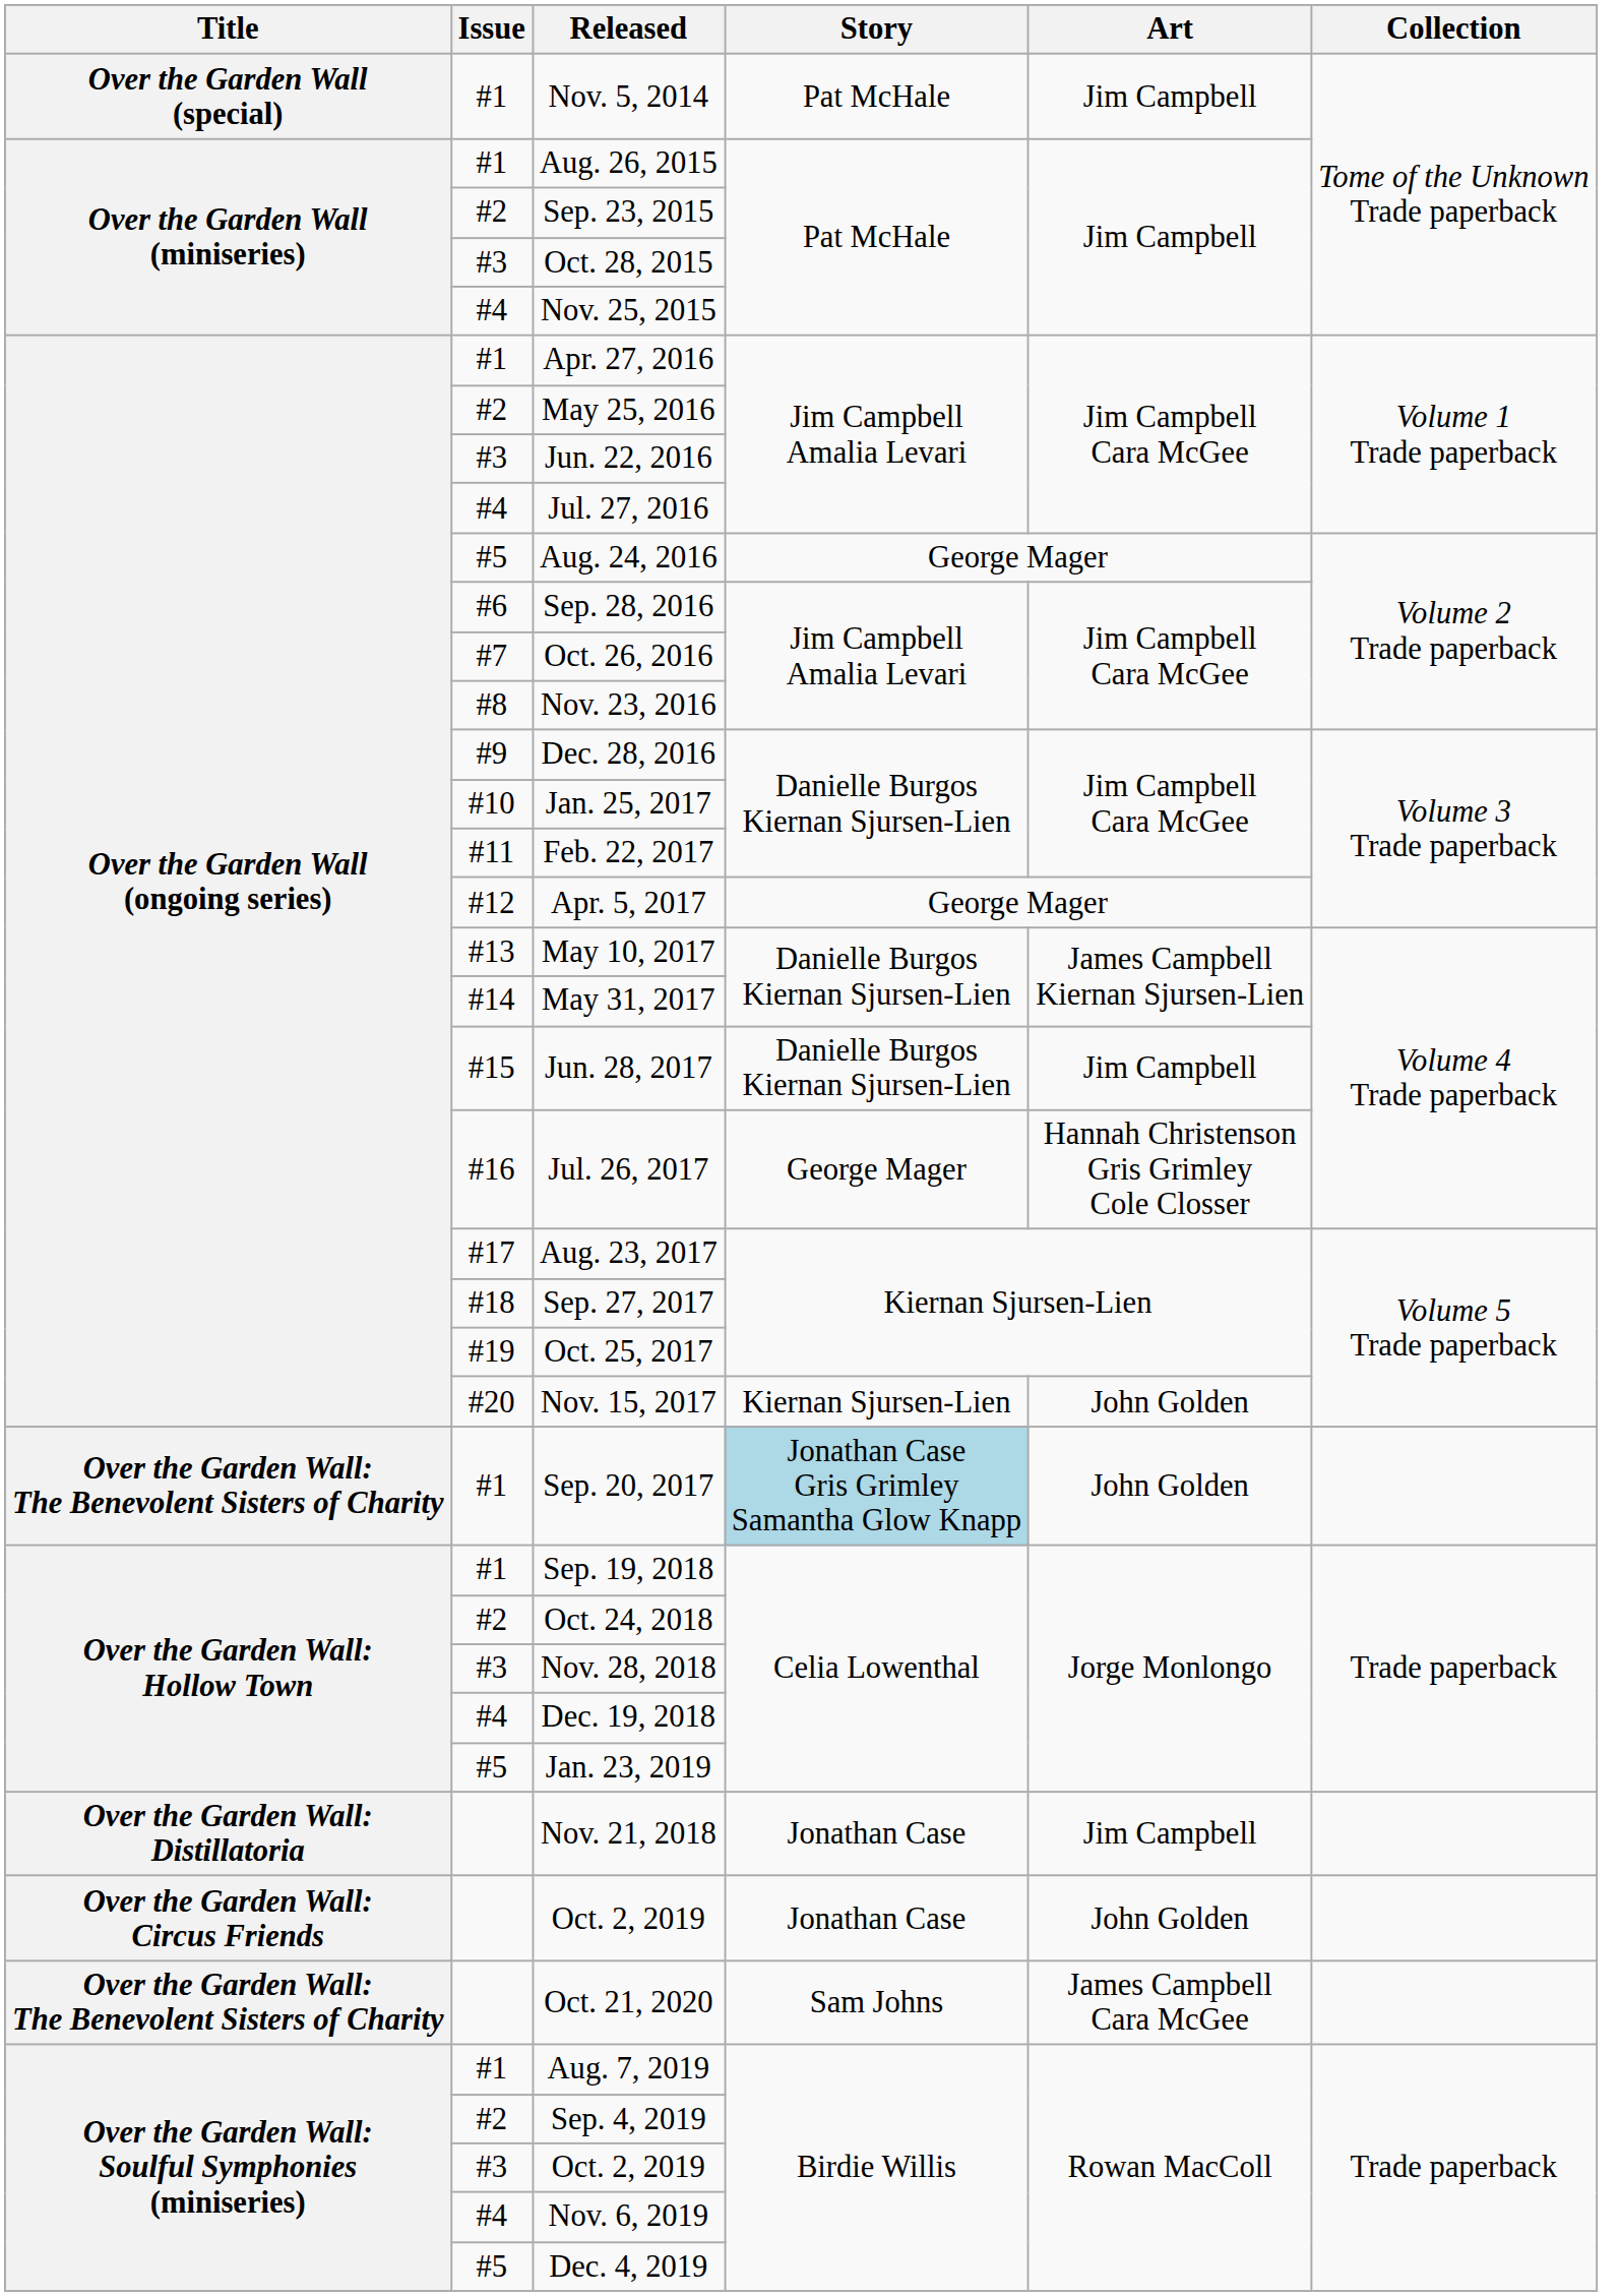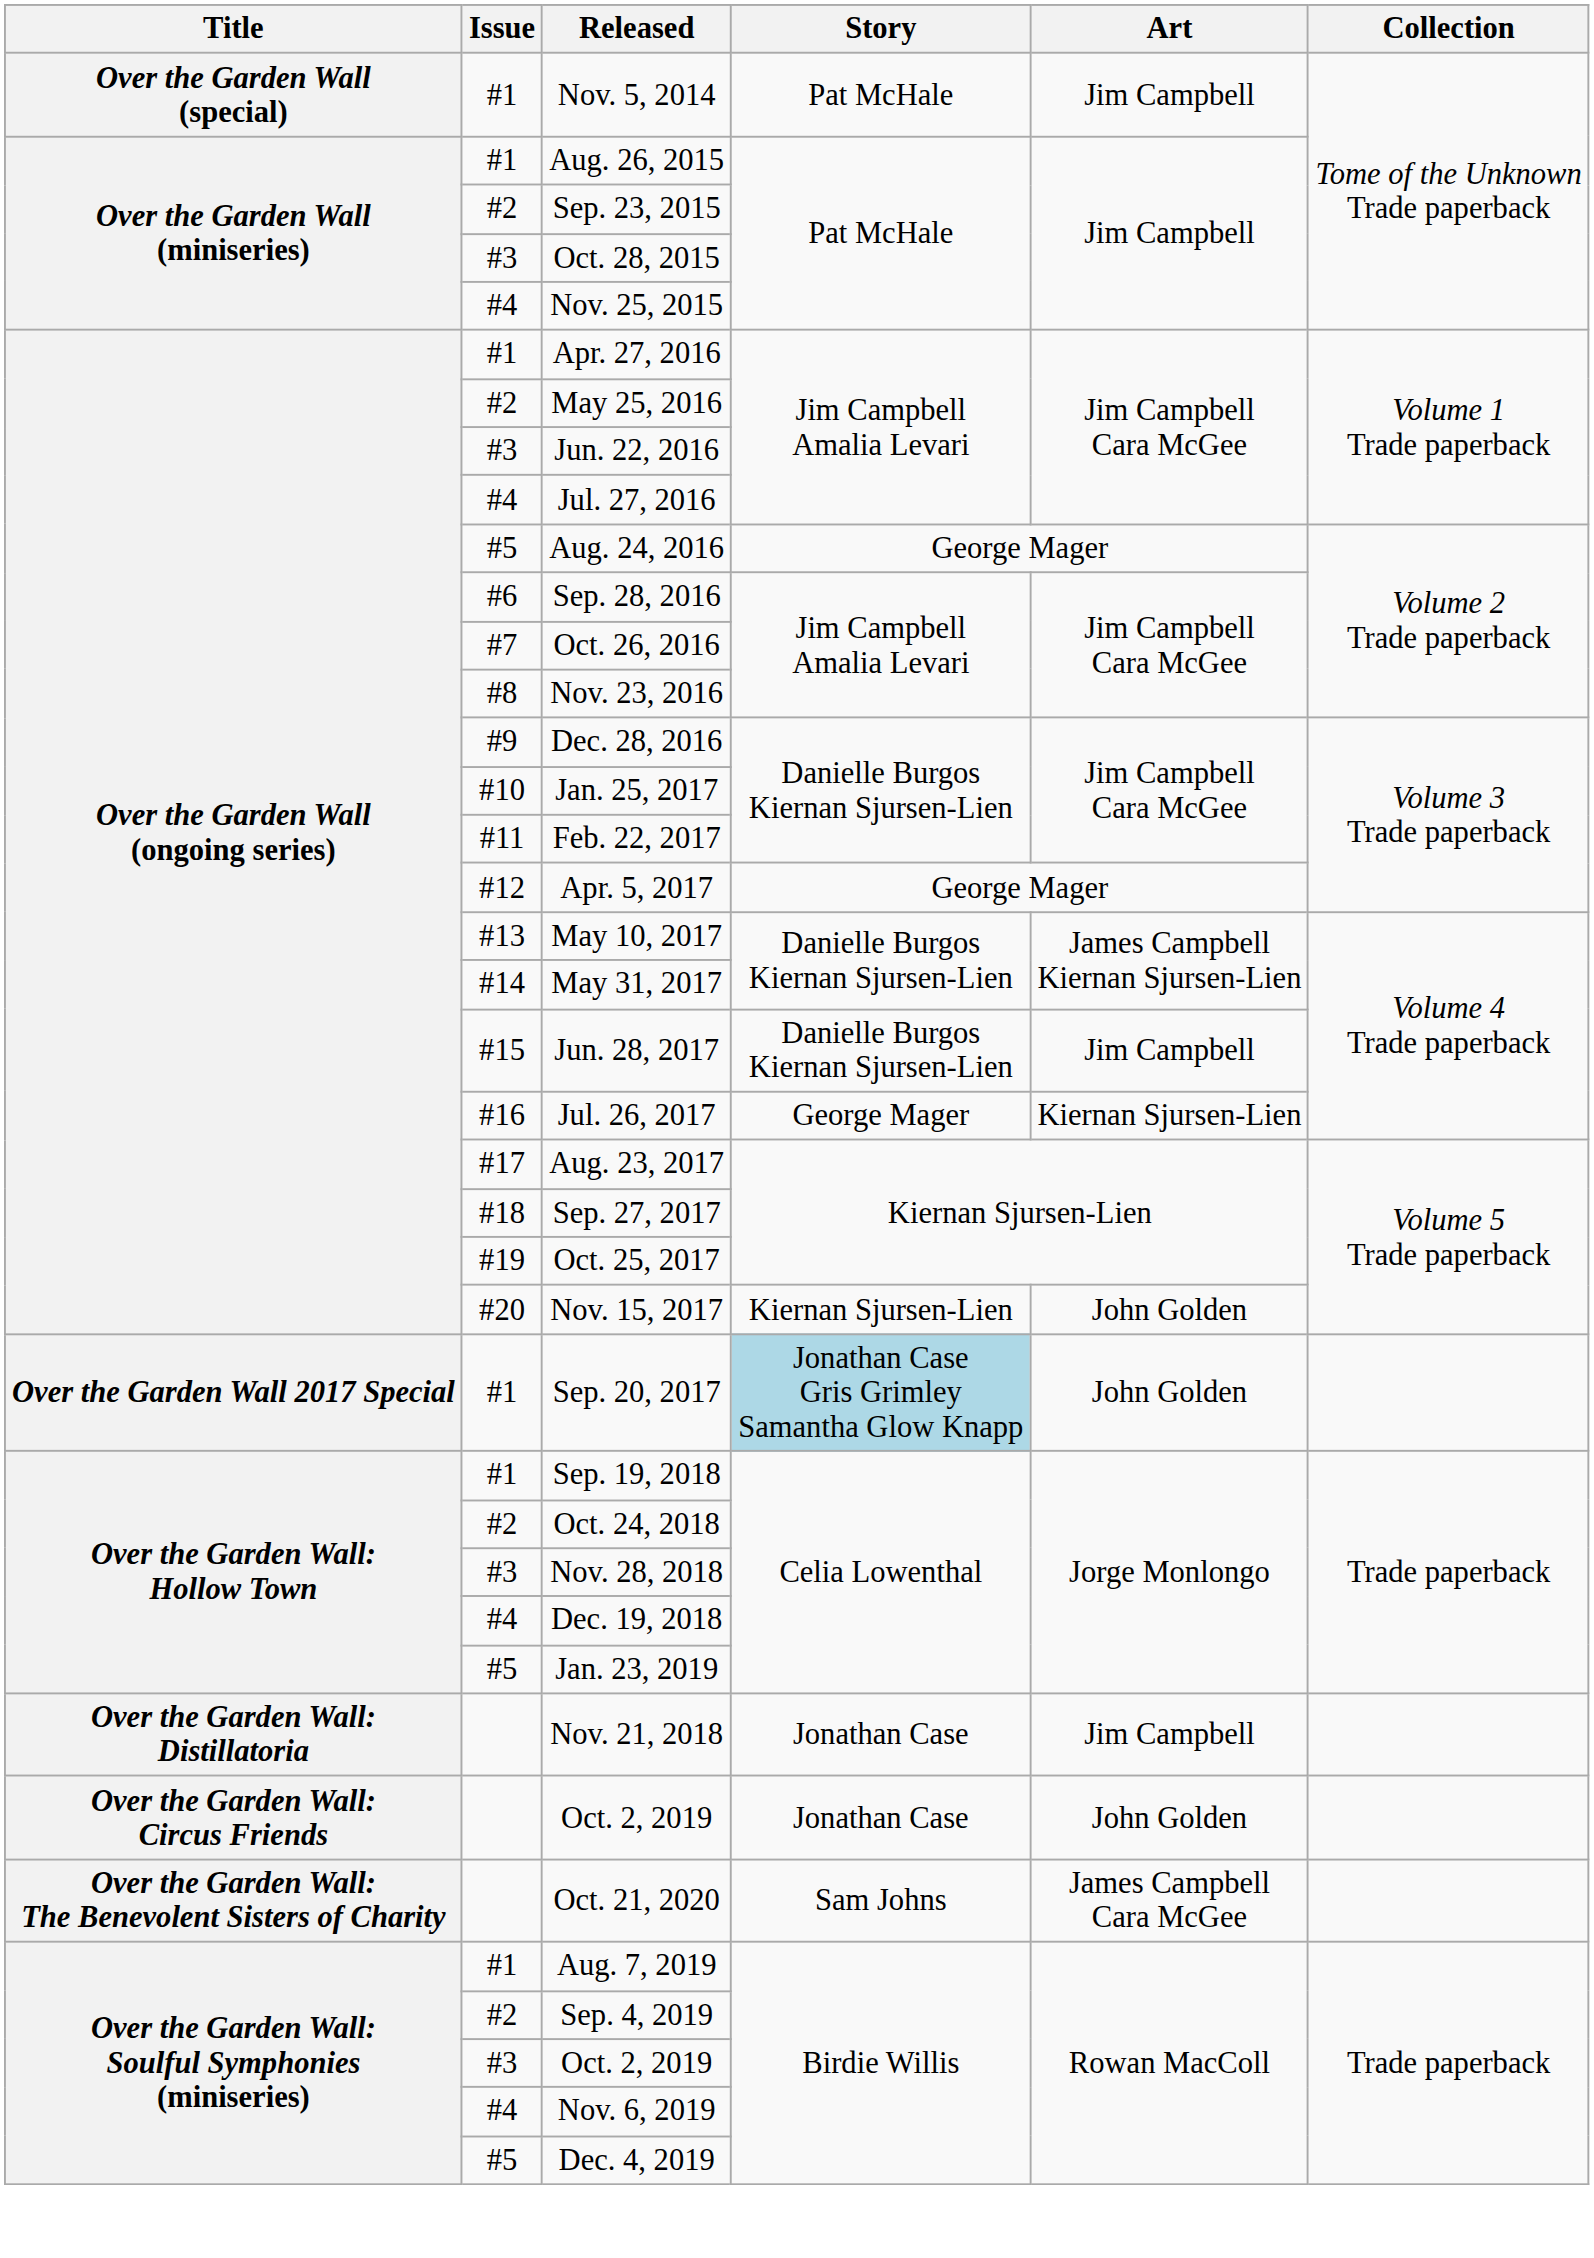Jul. 26, 2017 | Art: Hannah Christenson Gris Grimley Cole Closser -> Kiernan Sjursen-Lien
Sep. 20, 2017 | Title: Over the Garden Wall: The Benevolent Sisters of Charity -> Over the Garden Wall 2017 Special
